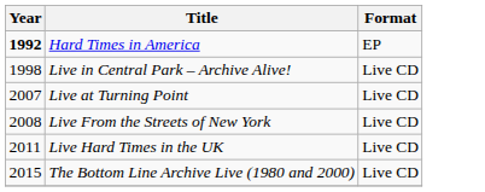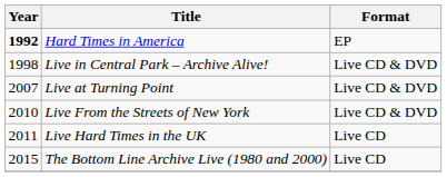Live in Central Park – Archive Alive! | Format: Live CD -> Live CD & DVD
Live at Turning Point | Format: Live CD -> Live CD & DVD
Live From the Streets of New York | Year: 2008 -> 2010
Live From the Streets of New York | Format: Live CD -> Live CD & DVD
